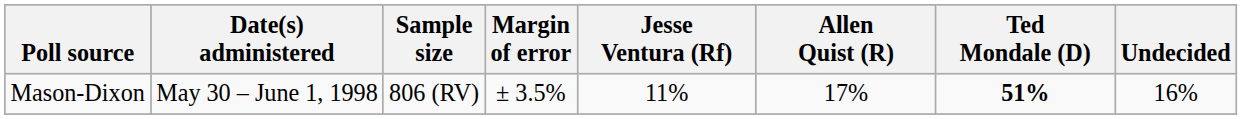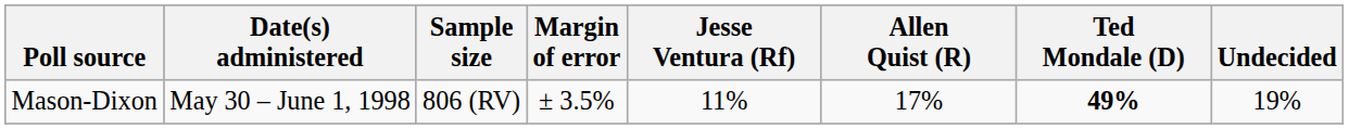Mason-Dixon | Ted Mondale (D): 51% -> 49%
Mason-Dixon | Undecided: 16% -> 19%
